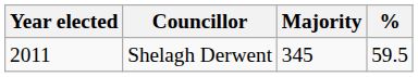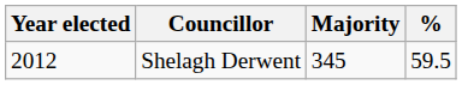Shelagh Derwent | Year elected: 2011 -> 2012
